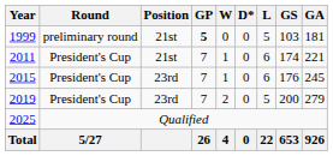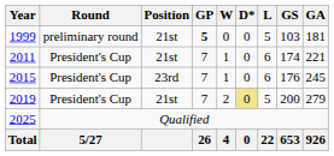2019 | Position: 23rd -> 21st
2019 | D*: no background -> khaki background
